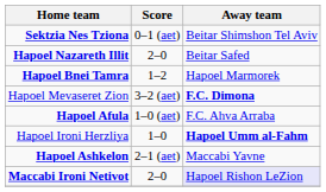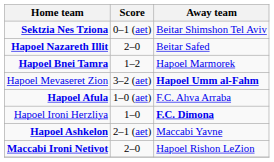Hapoel Mevaseret Zion | Away team: F.C. Dimona -> Hapoel Umm al-Fahm
Hapoel Ironi Herzliya | Away team: Hapoel Umm al-Fahm -> F.C. Dimona
Maccabi Ironi Netivot | Away team: lavender background -> no background
